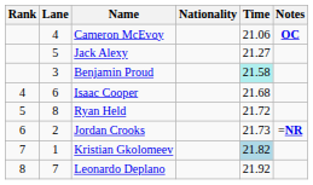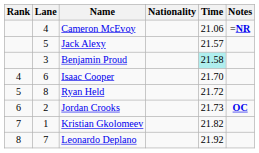Cameron McEvoy | Notes: OC -> =NR
Jack Alexy | Time: 21.27 -> 21.57
Isaac Cooper | Time: 21.68 -> 21.70
Jordan Crooks | Notes: =NR -> OC
Kristian Gkolomeev | Time: lightblue background -> no background
